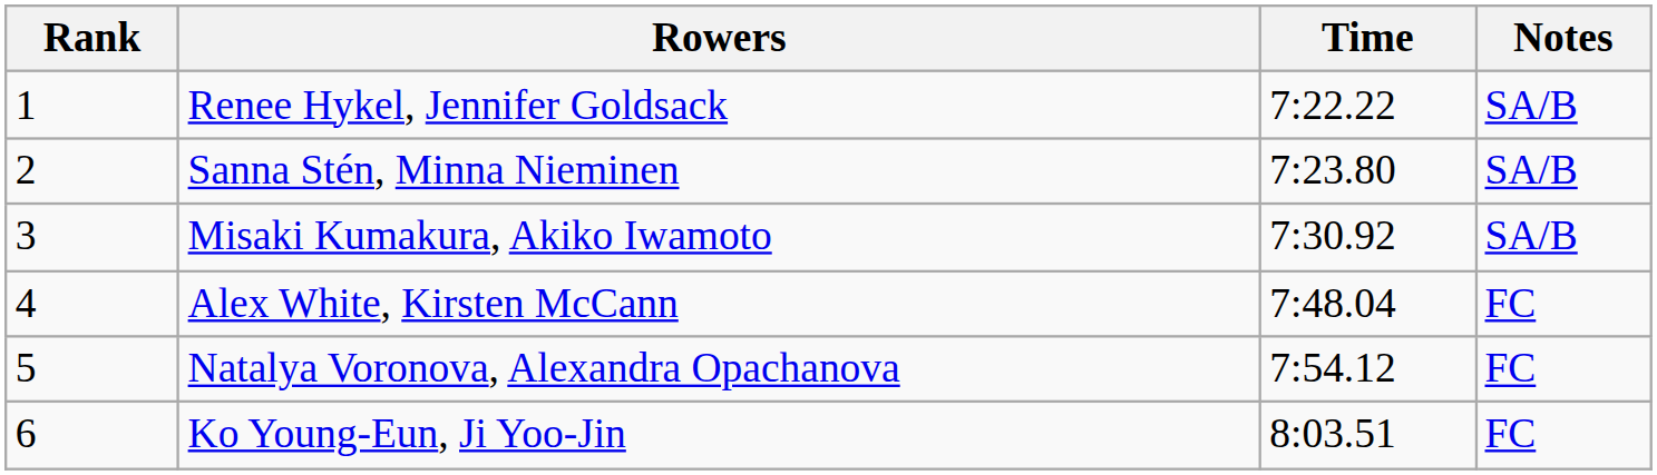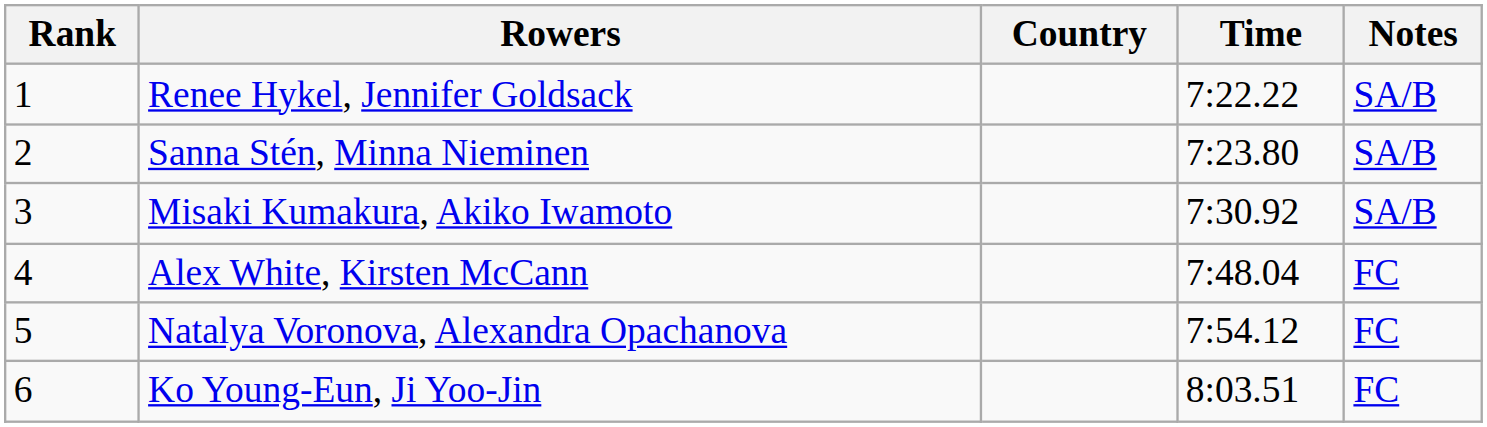+ column: Country
